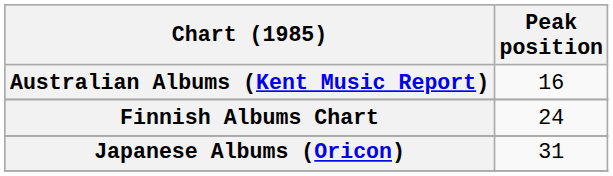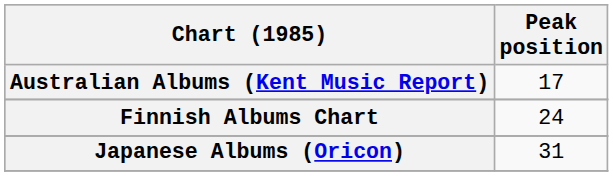Australian Albums (Kent Music Report) | Peak position: 16 -> 17
